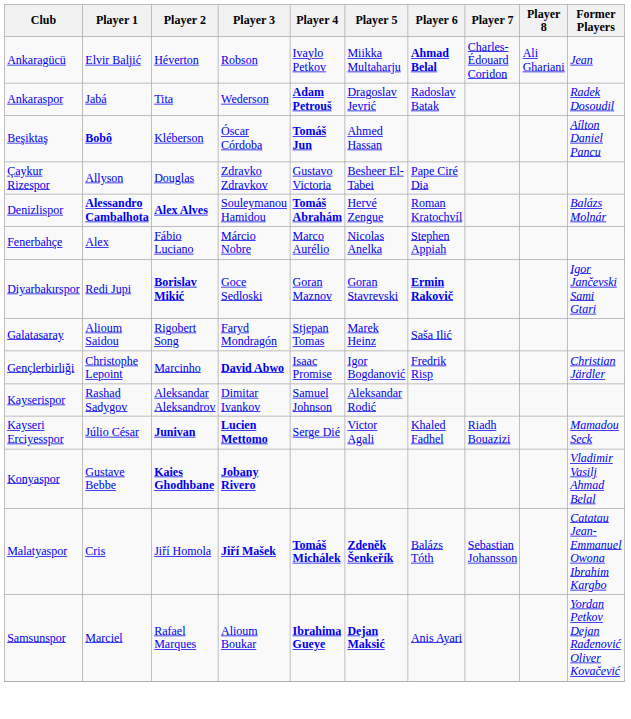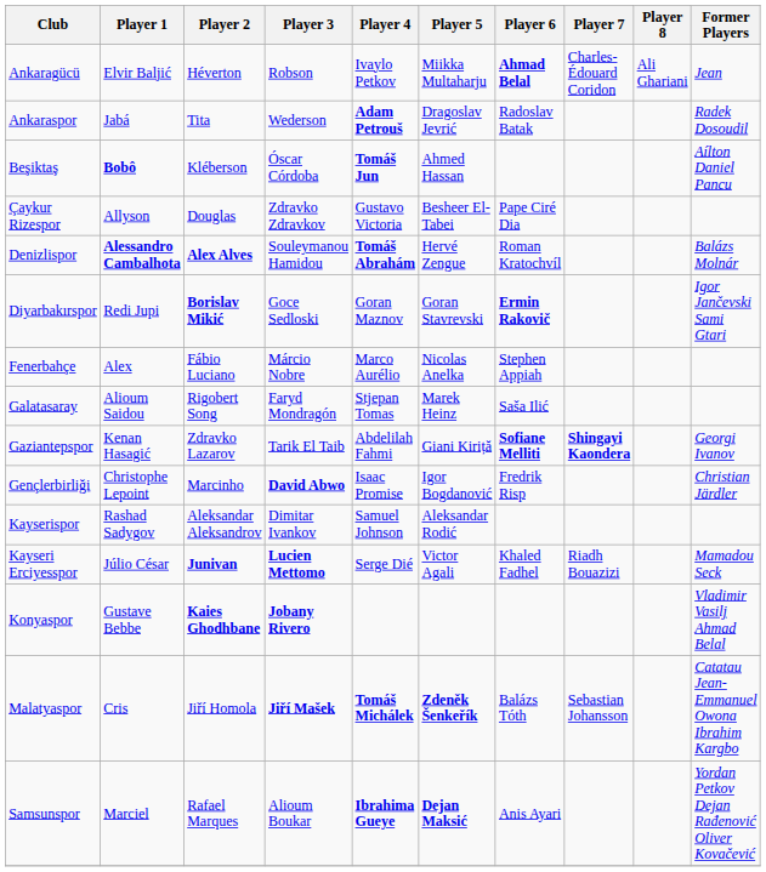rows swapped: Diyarbakırspor <-> Fenerbahçe
+ row: Gaziantepspor | Kenan Hasagić | Zdravko Lazarov | Tarik El Taib | Abdelilah Fahmi | Giani Kiriță | Sofiane Melliti | Shingayi Kaondera | Georgi Ivanov
